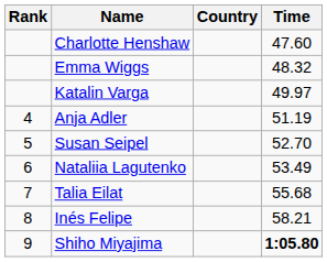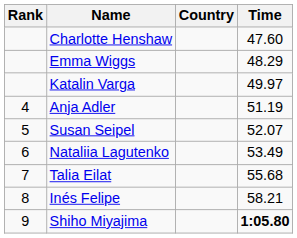Emma Wiggs | Time: 48.32 -> 48.29
Susan Seipel | Time: 52.70 -> 52.07
